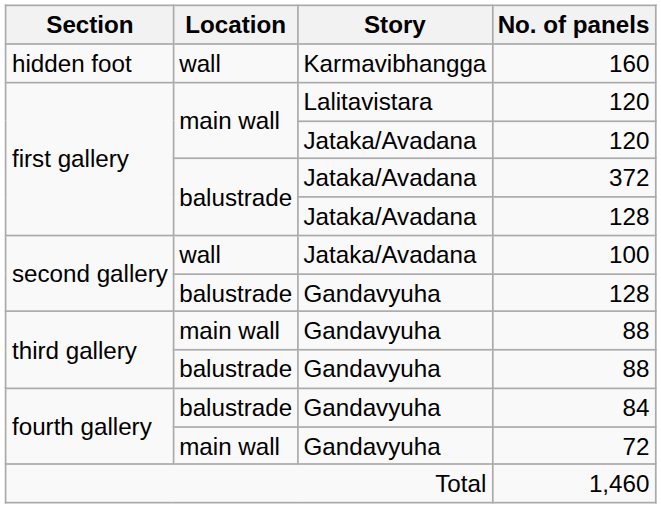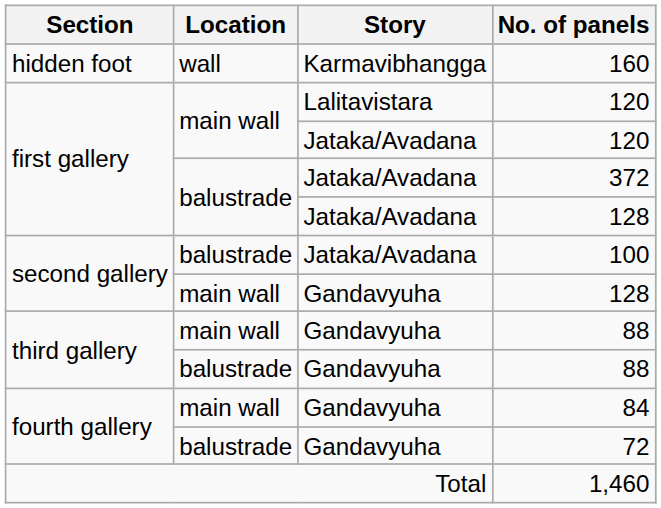100 | Location: wall -> balustrade
Gandavyuha / 128 | Location: balustrade -> main wall
84 | Location: balustrade -> main wall
72 | Location: main wall -> balustrade
